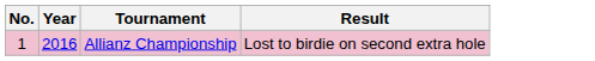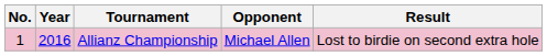+ column: Opponent | Michael Allen
